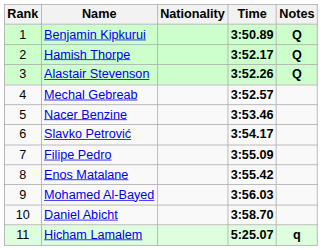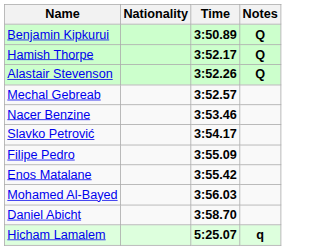- column: Rank | 1 | 2 | 3 | 4 | 5 | 6 | 7 | 8 | 9 | 10 | 11
